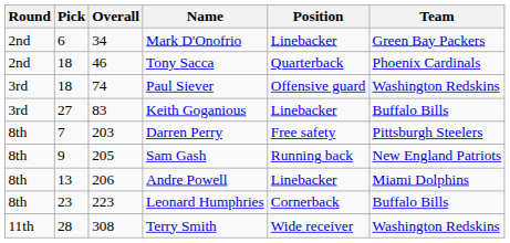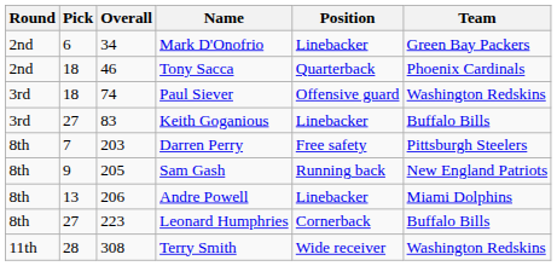Leonard Humphries | Pick: 23 -> 27
